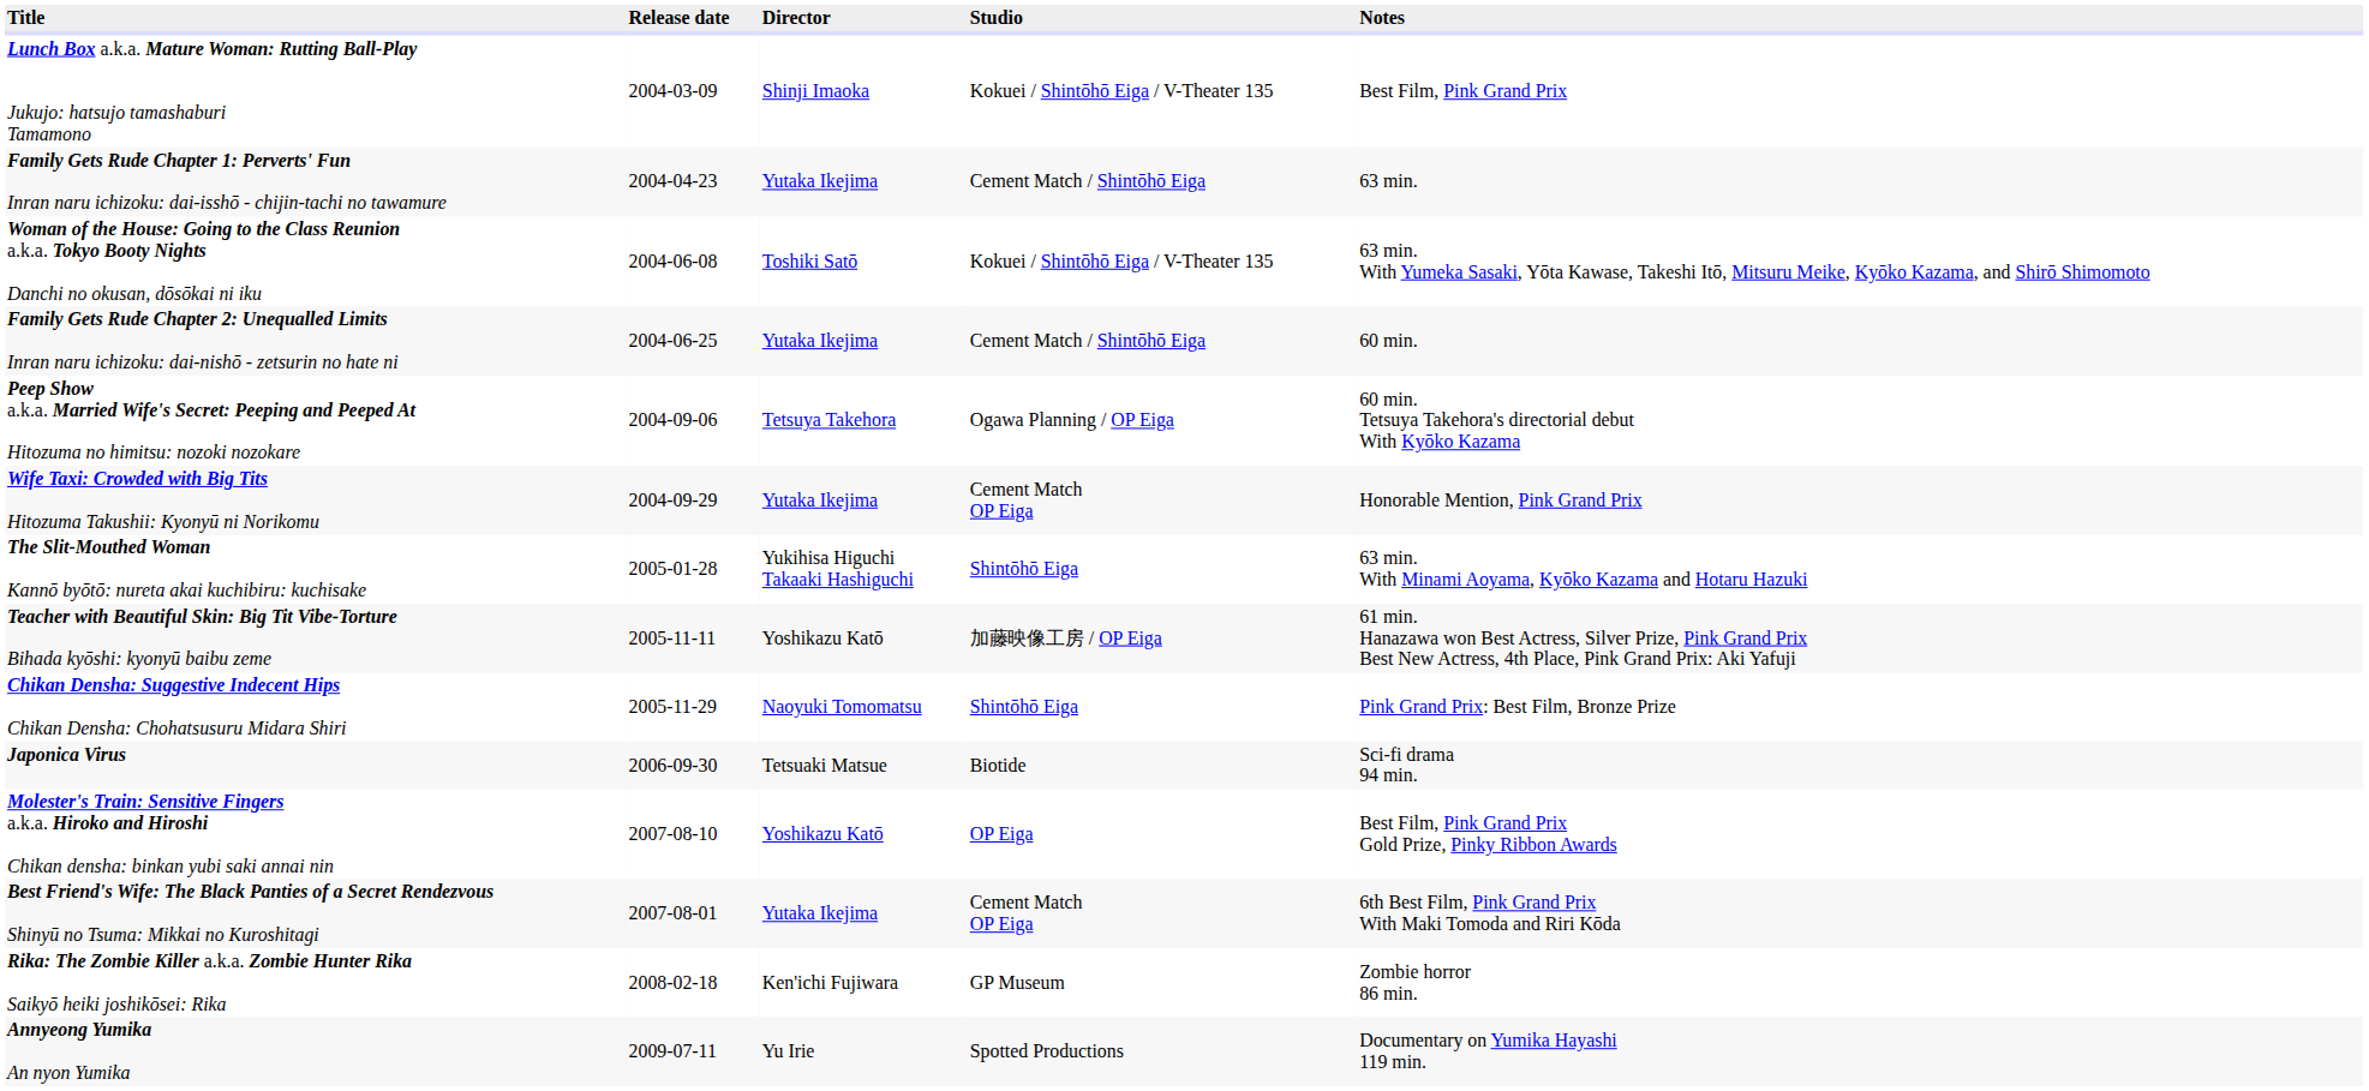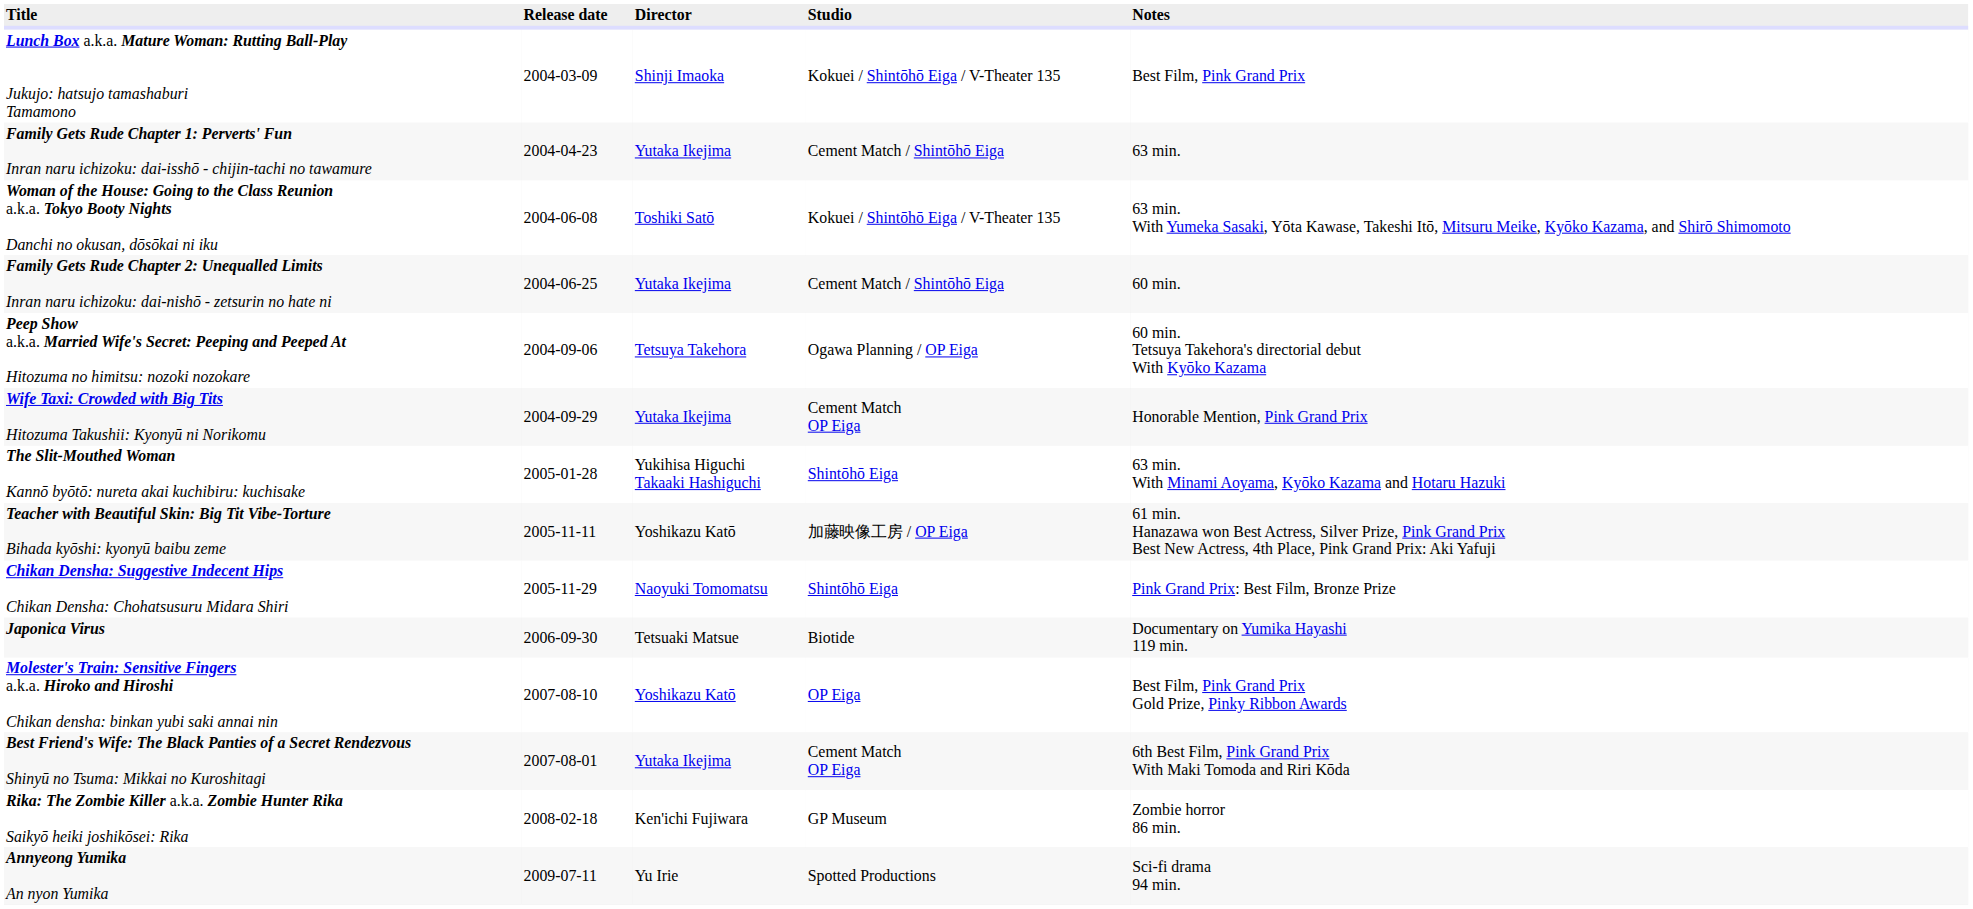Japonica Virus | Notes: Sci-fi drama 94 min. -> Documentary on Yumika Hayashi 119 min.
Annyeong Yumika An nyon Yumika | Notes: Documentary on Yumika Hayashi 119 min. -> Sci-fi drama 94 min.
